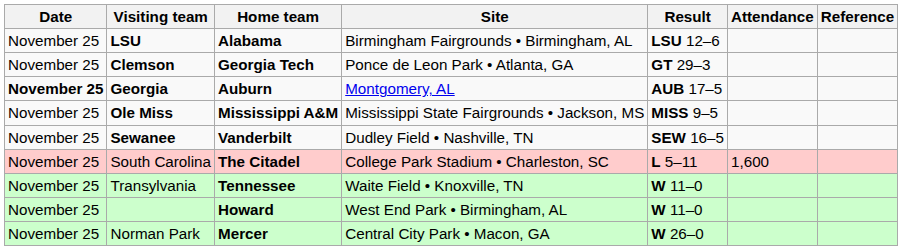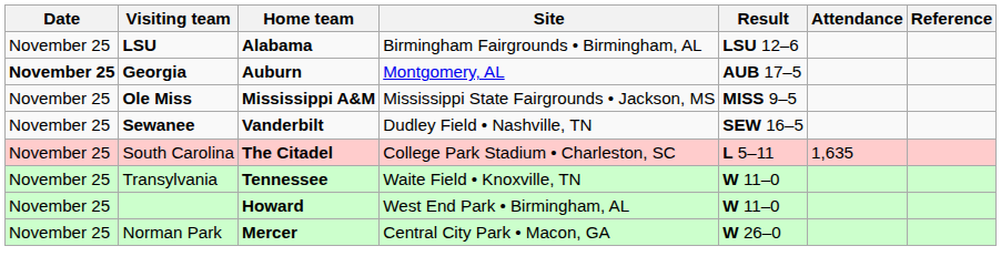- row: November 25 | Clemson | Georgia Tech | Ponce de Leon Park • Atlanta, GA | GT 29–3
South Carolina | Attendance: 1,600 -> 1,635
